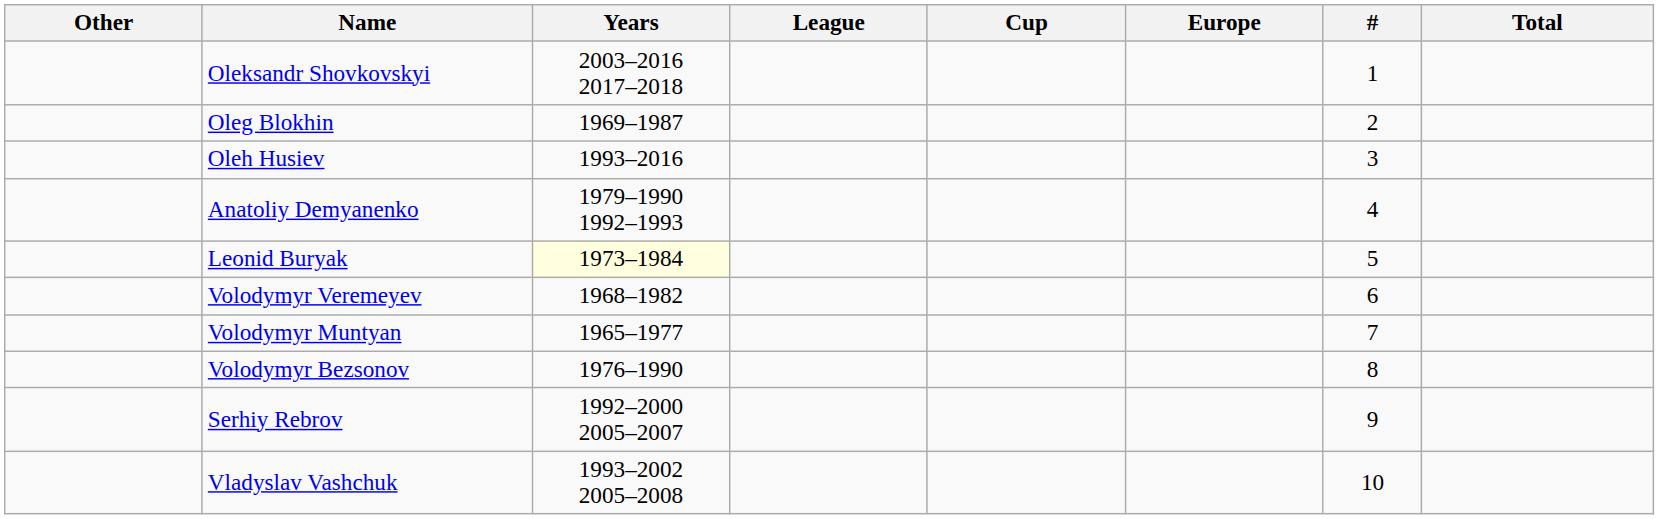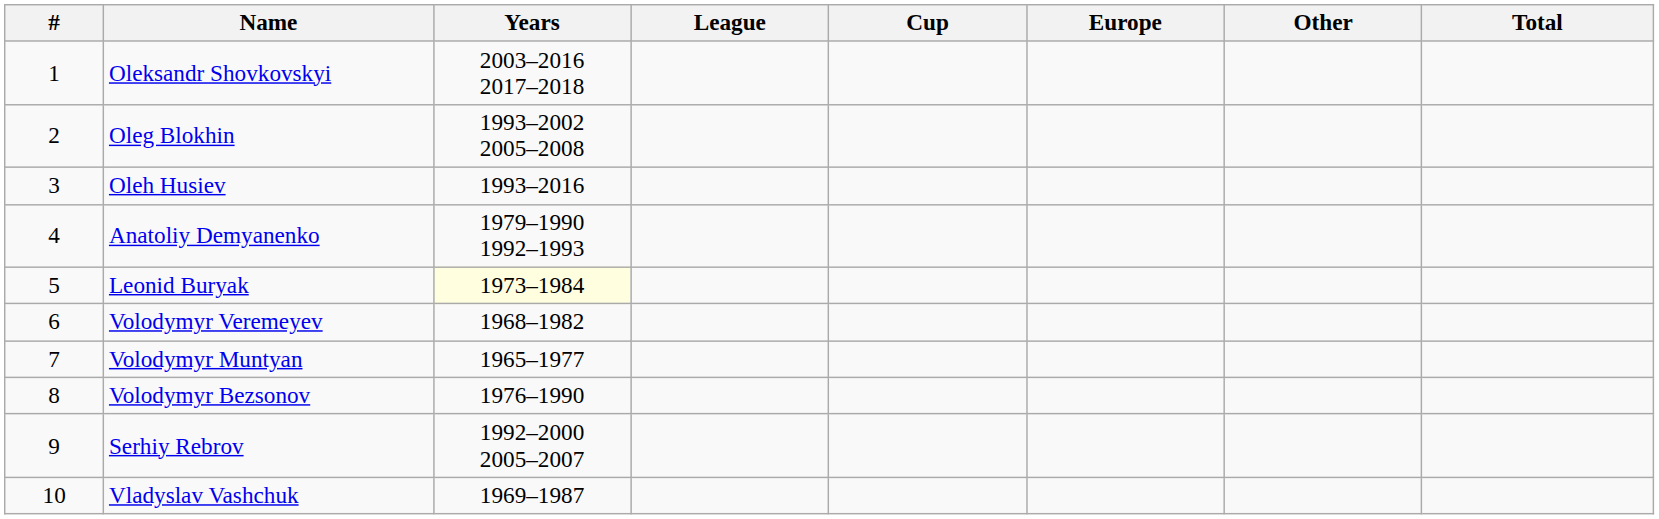columns swapped: # <-> Other
Oleg Blokhin | Years: 1969–1987 -> 1993–2002 2005–2008
Vladyslav Vashchuk | Years: 1993–2002 2005–2008 -> 1969–1987
